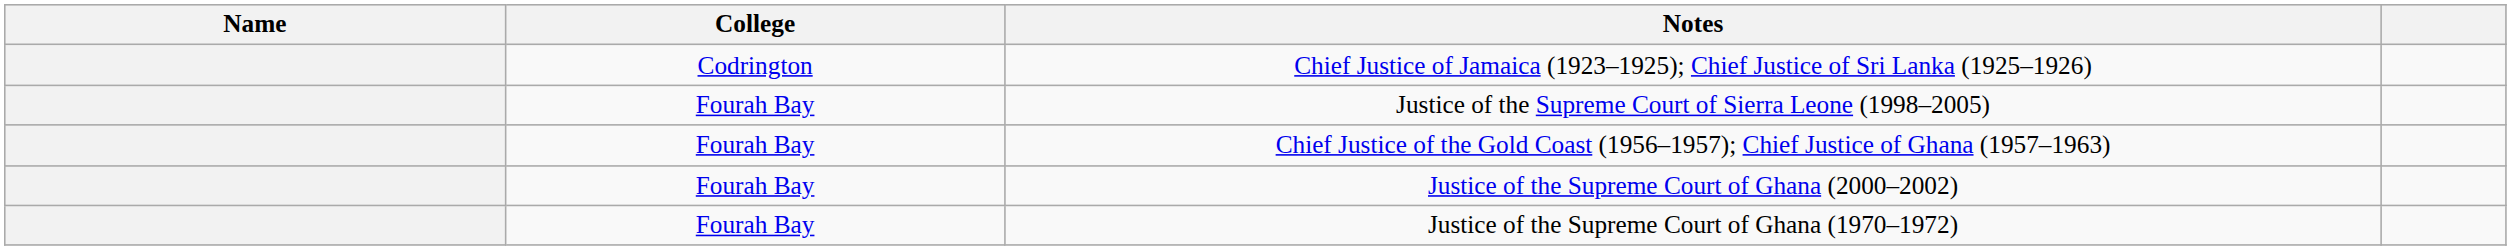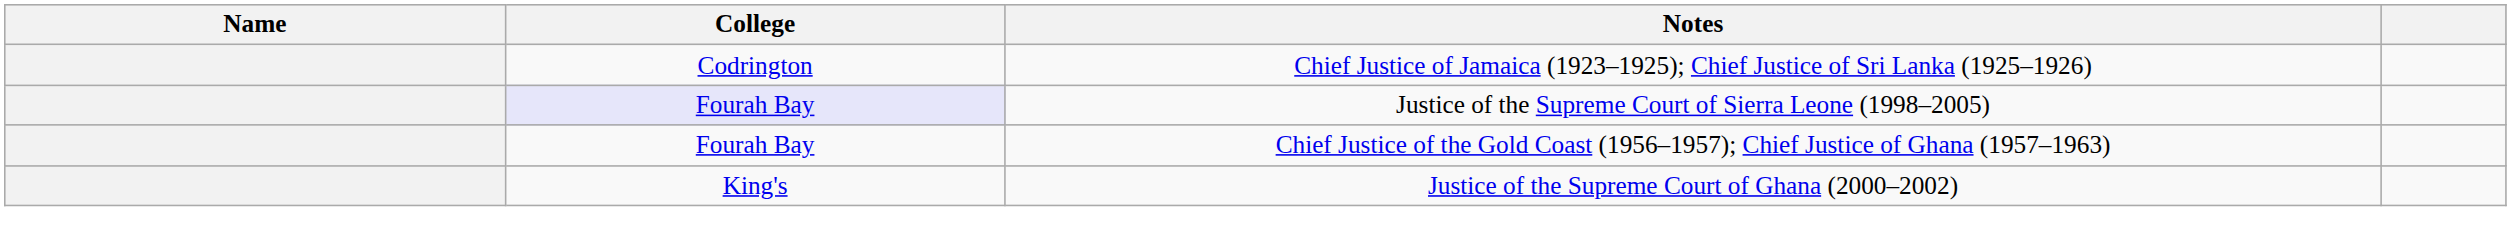Justice of the Supreme Court of Sierra Leone (1998–2005) | College: no background -> lavender background
Justice of the Supreme Court of Ghana (2000–2002) | College: Fourah Bay -> King's
- row: Fourah Bay | Justice of the Supreme Court of Ghana (1970–1972)
